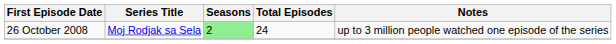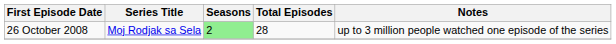26 October 2008 | Total Episodes: 24 -> 28
